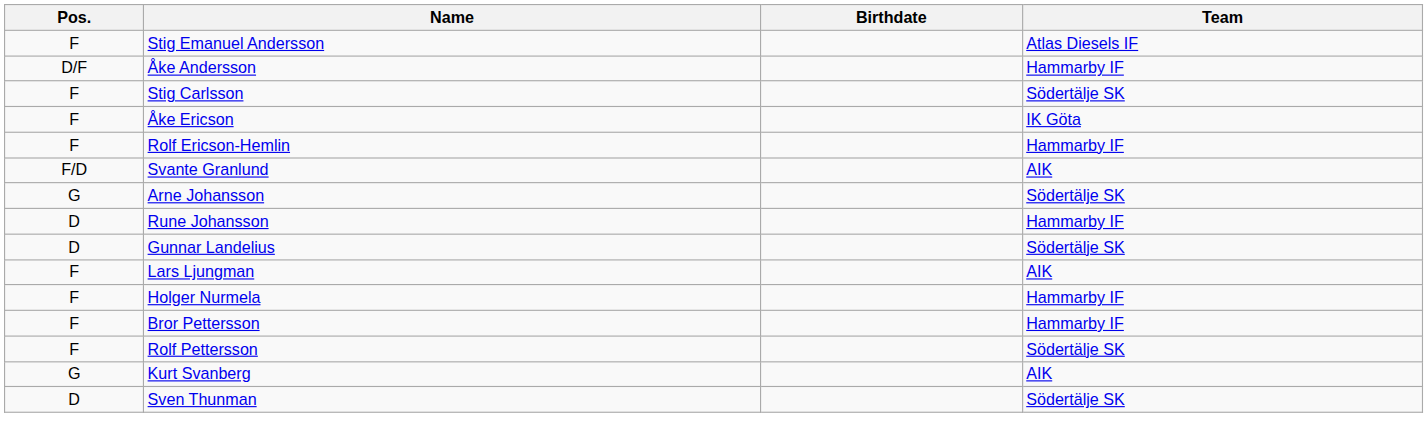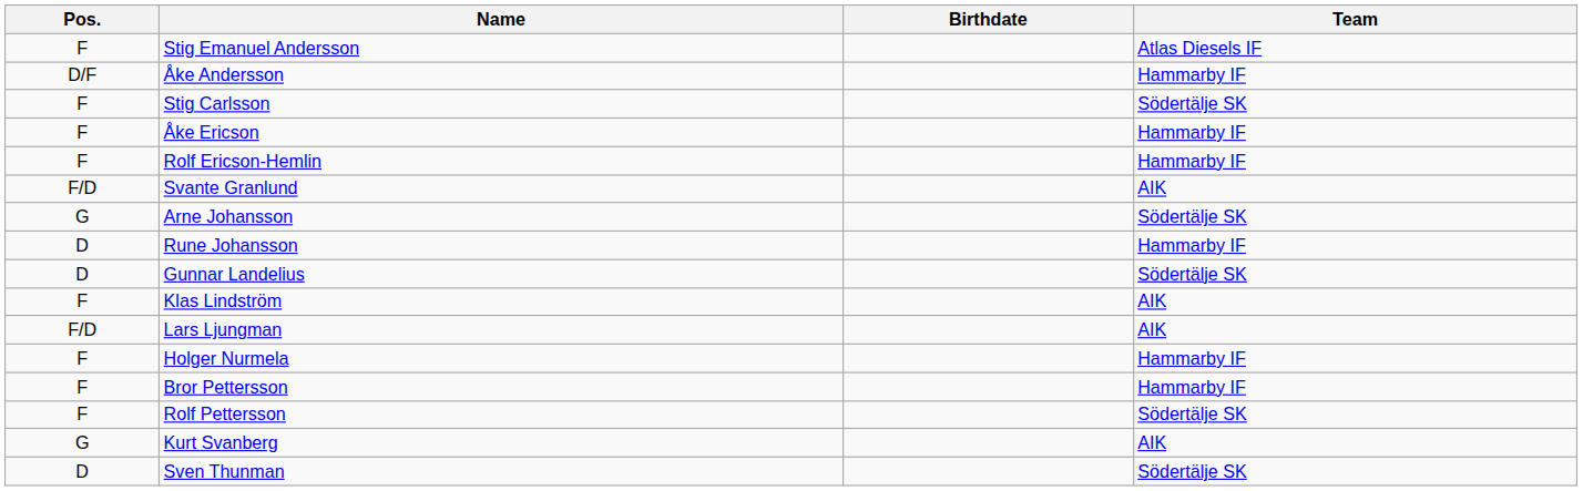Åke Ericson | Team: IK Göta -> Hammarby IF
+ row: F | Klas Lindström | AIK
Lars Ljungman | Pos.: F -> F/D
